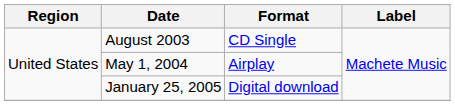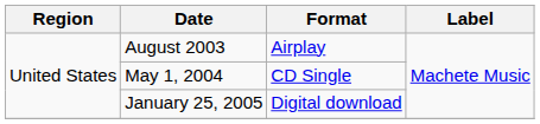August 2003 | Format: CD Single -> Airplay
May 1, 2004 | Format: Airplay -> CD Single
